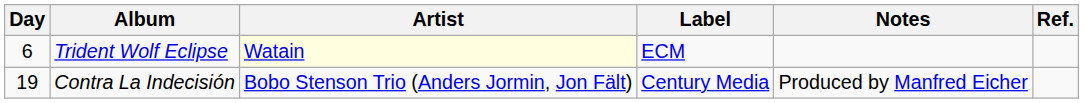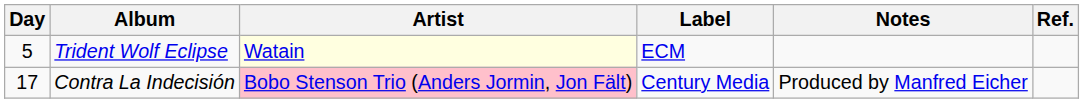Trident Wolf Eclipse | Day: 6 -> 5
Contra La Indecisión | Day: 19 -> 17
Contra La Indecisión | Artist: no background -> pink background
